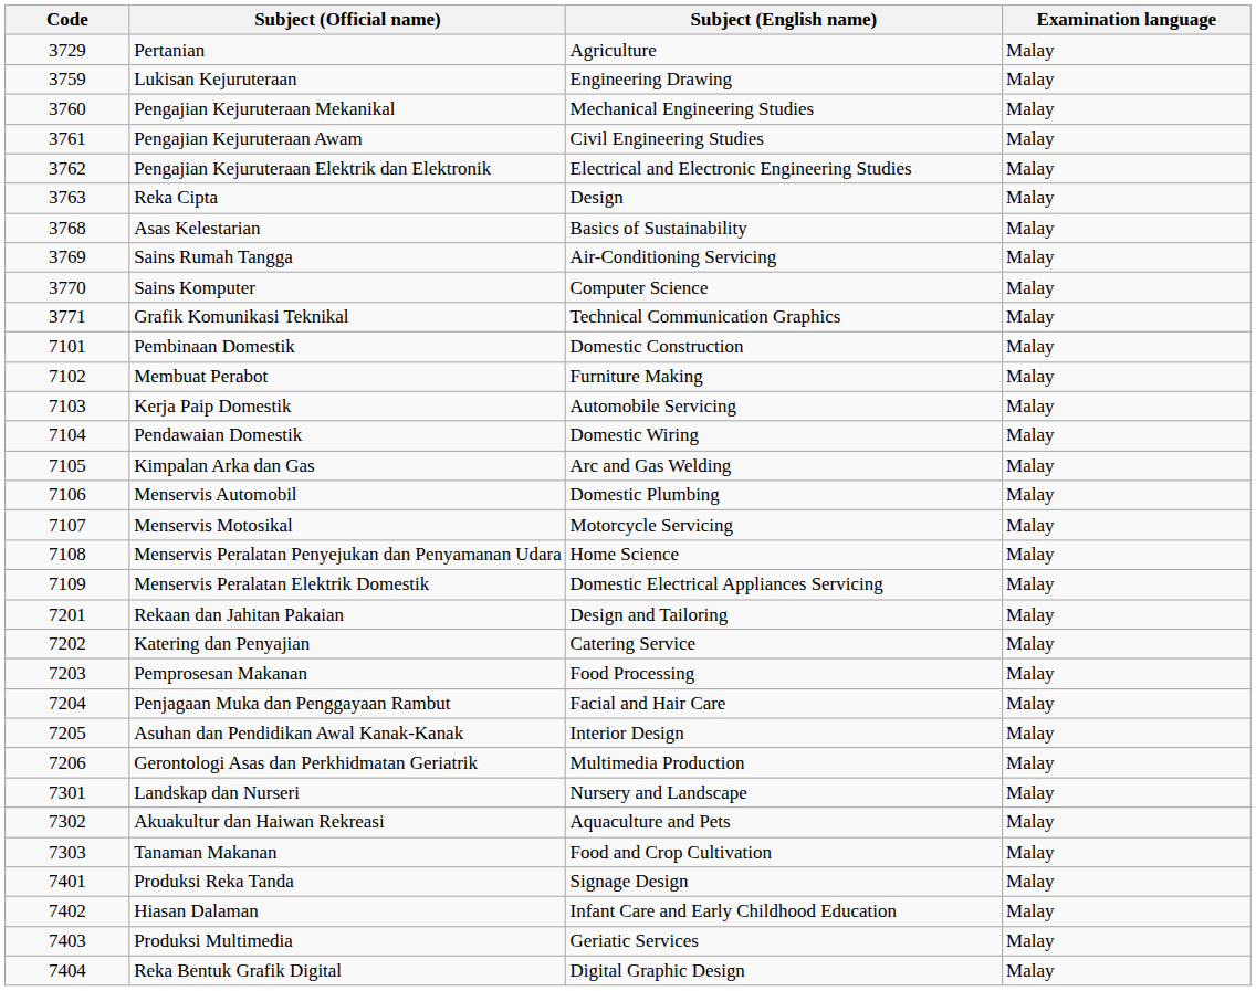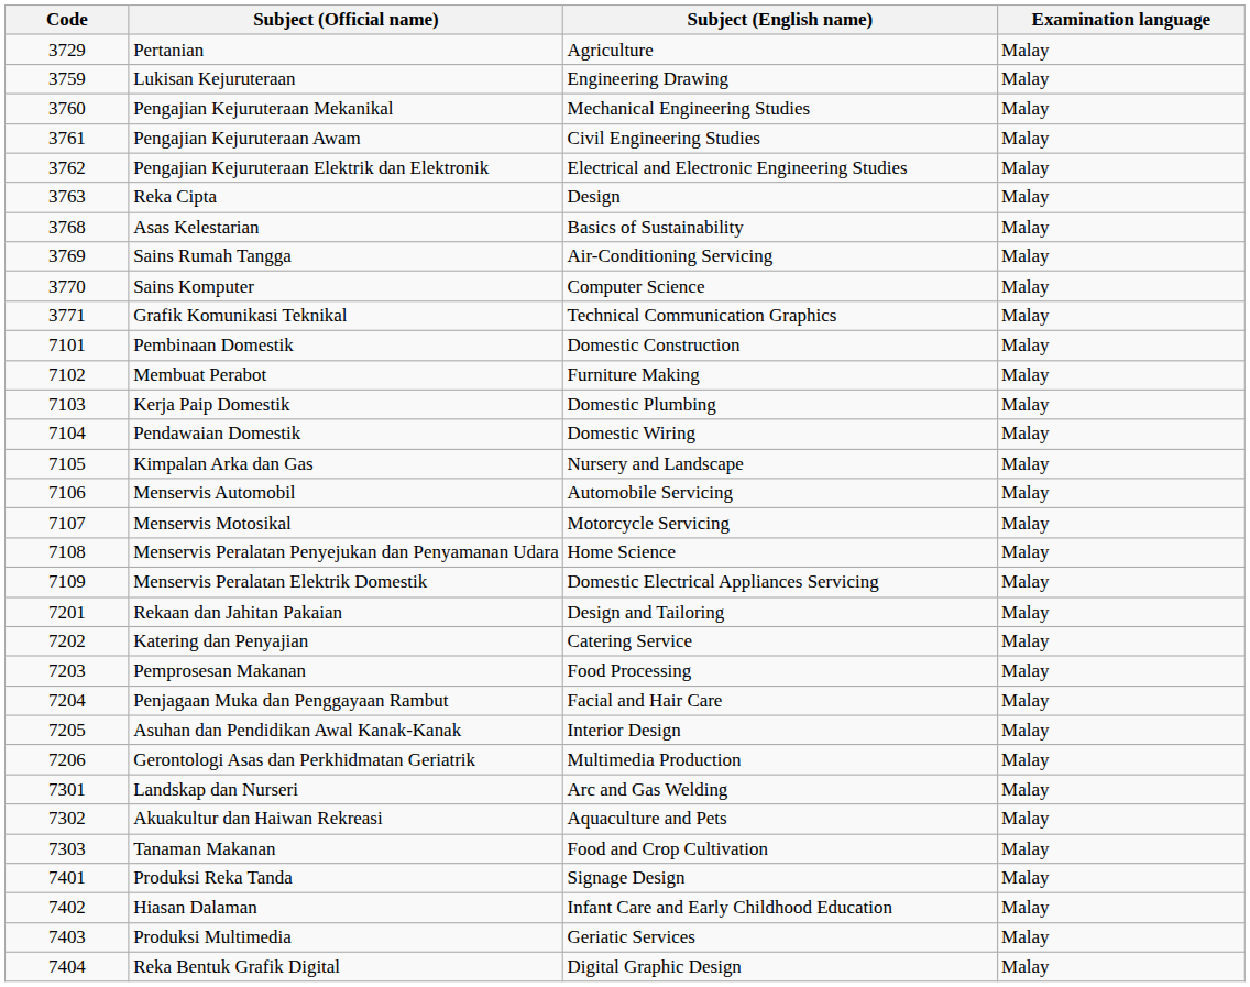Kerja Paip Domestik | Subject (English name): Automobile Servicing -> Domestic Plumbing
Kimpalan Arka dan Gas | Subject (English name): Arc and Gas Welding -> Nursery and Landscape
Menservis Automobil | Subject (English name): Domestic Plumbing -> Automobile Servicing
Landskap dan Nurseri | Subject (English name): Nursery and Landscape -> Arc and Gas Welding
